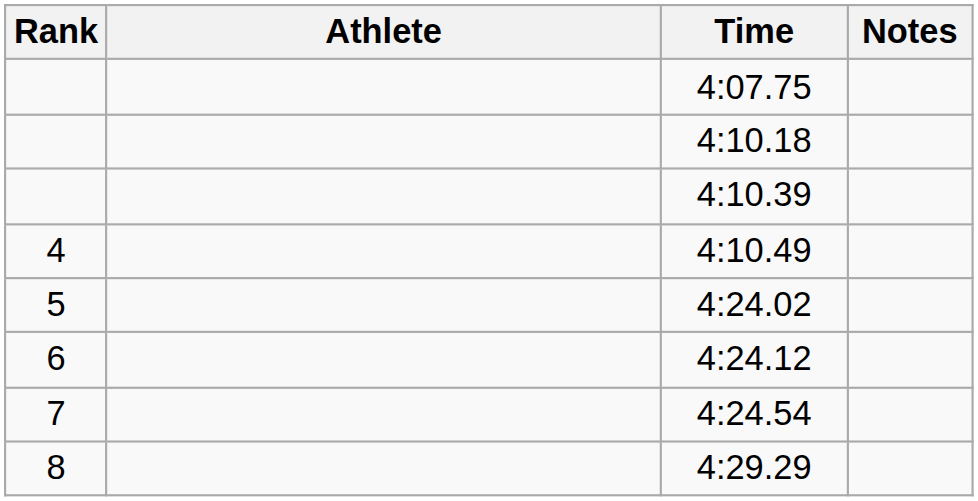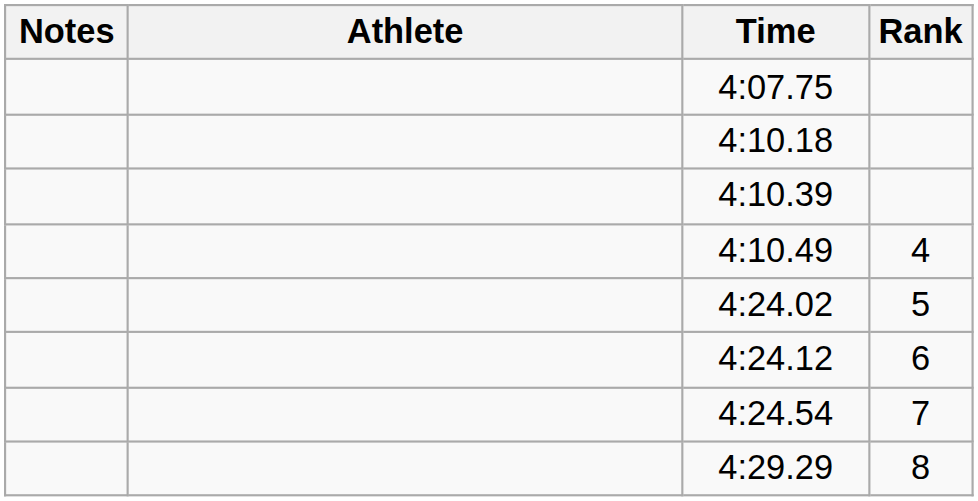columns swapped: Rank <-> Notes
